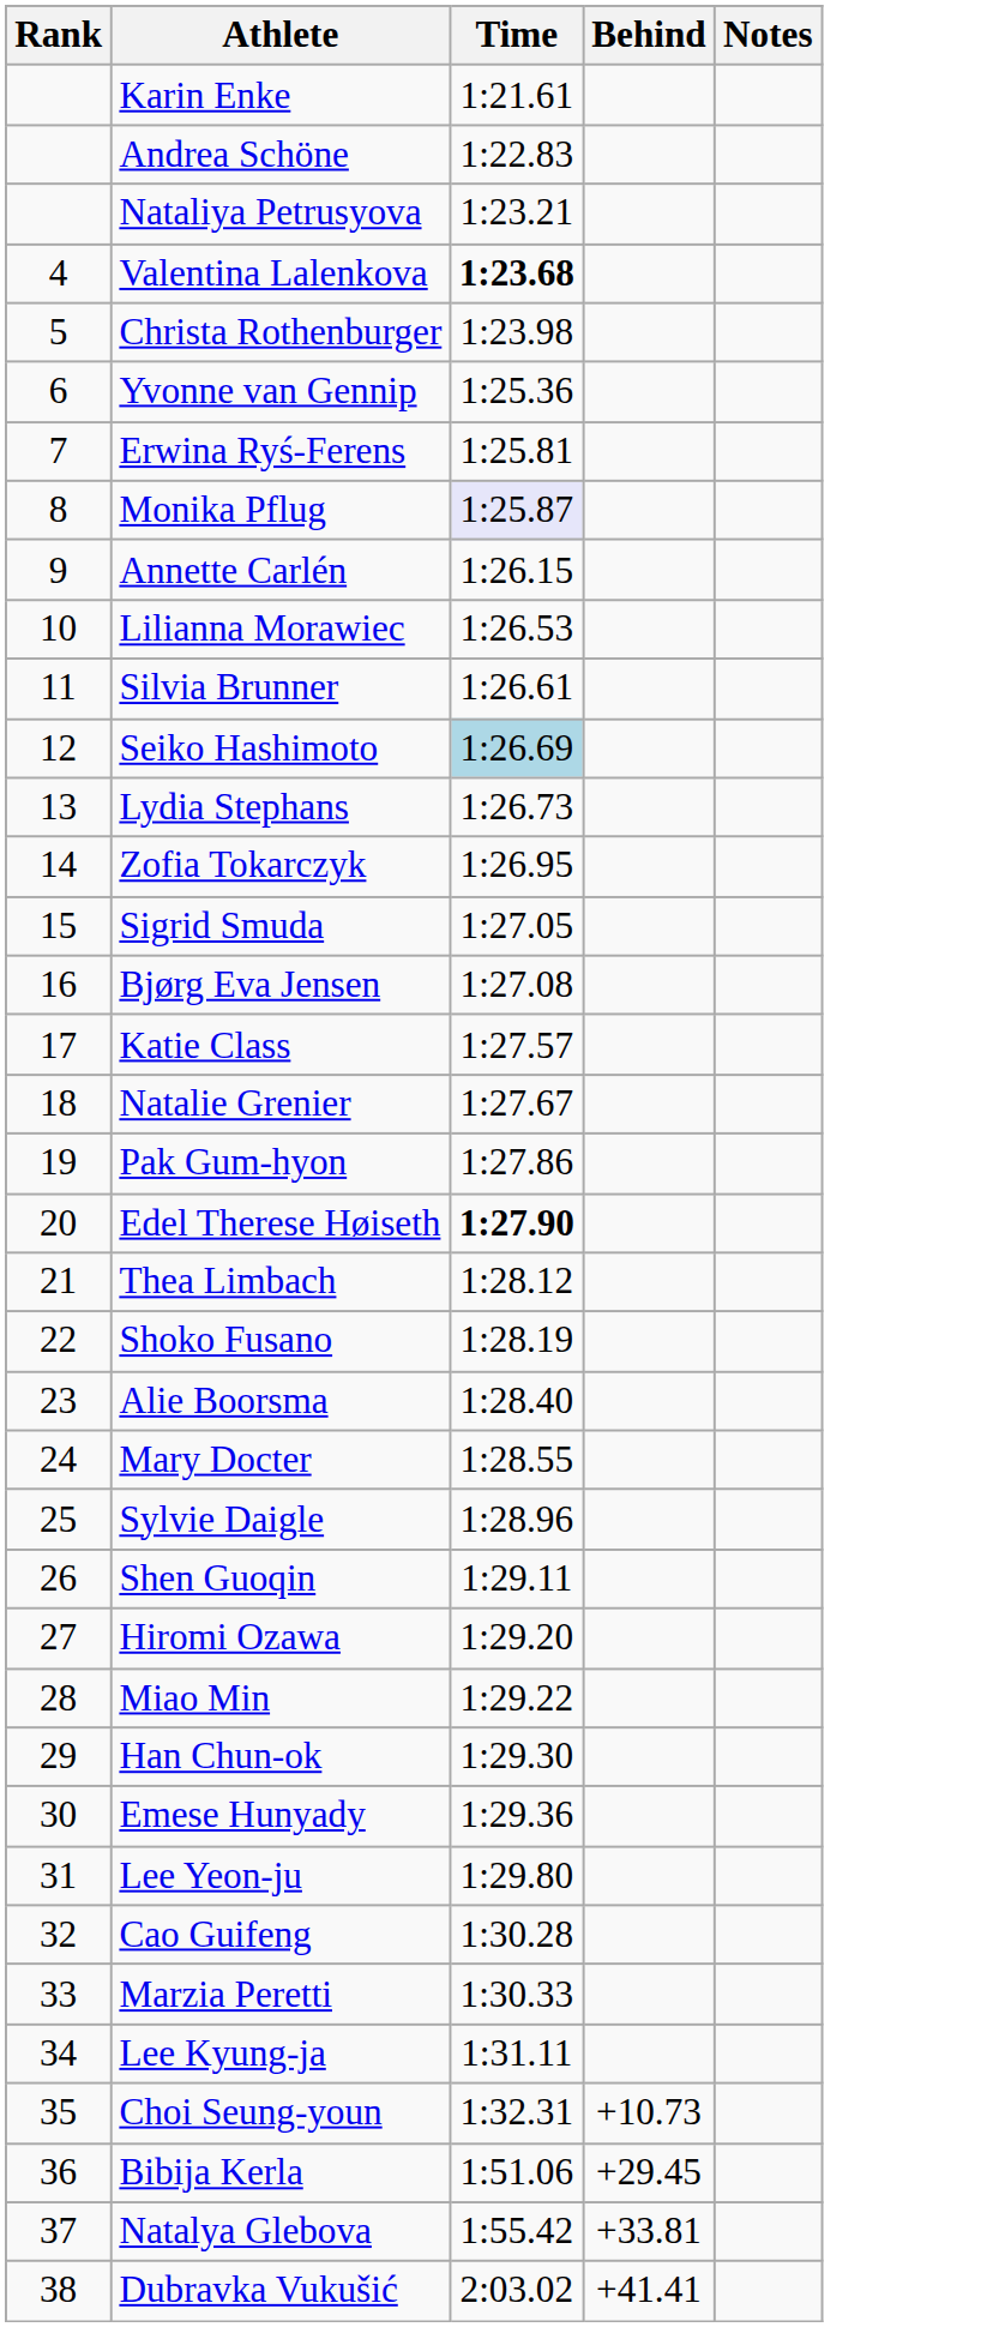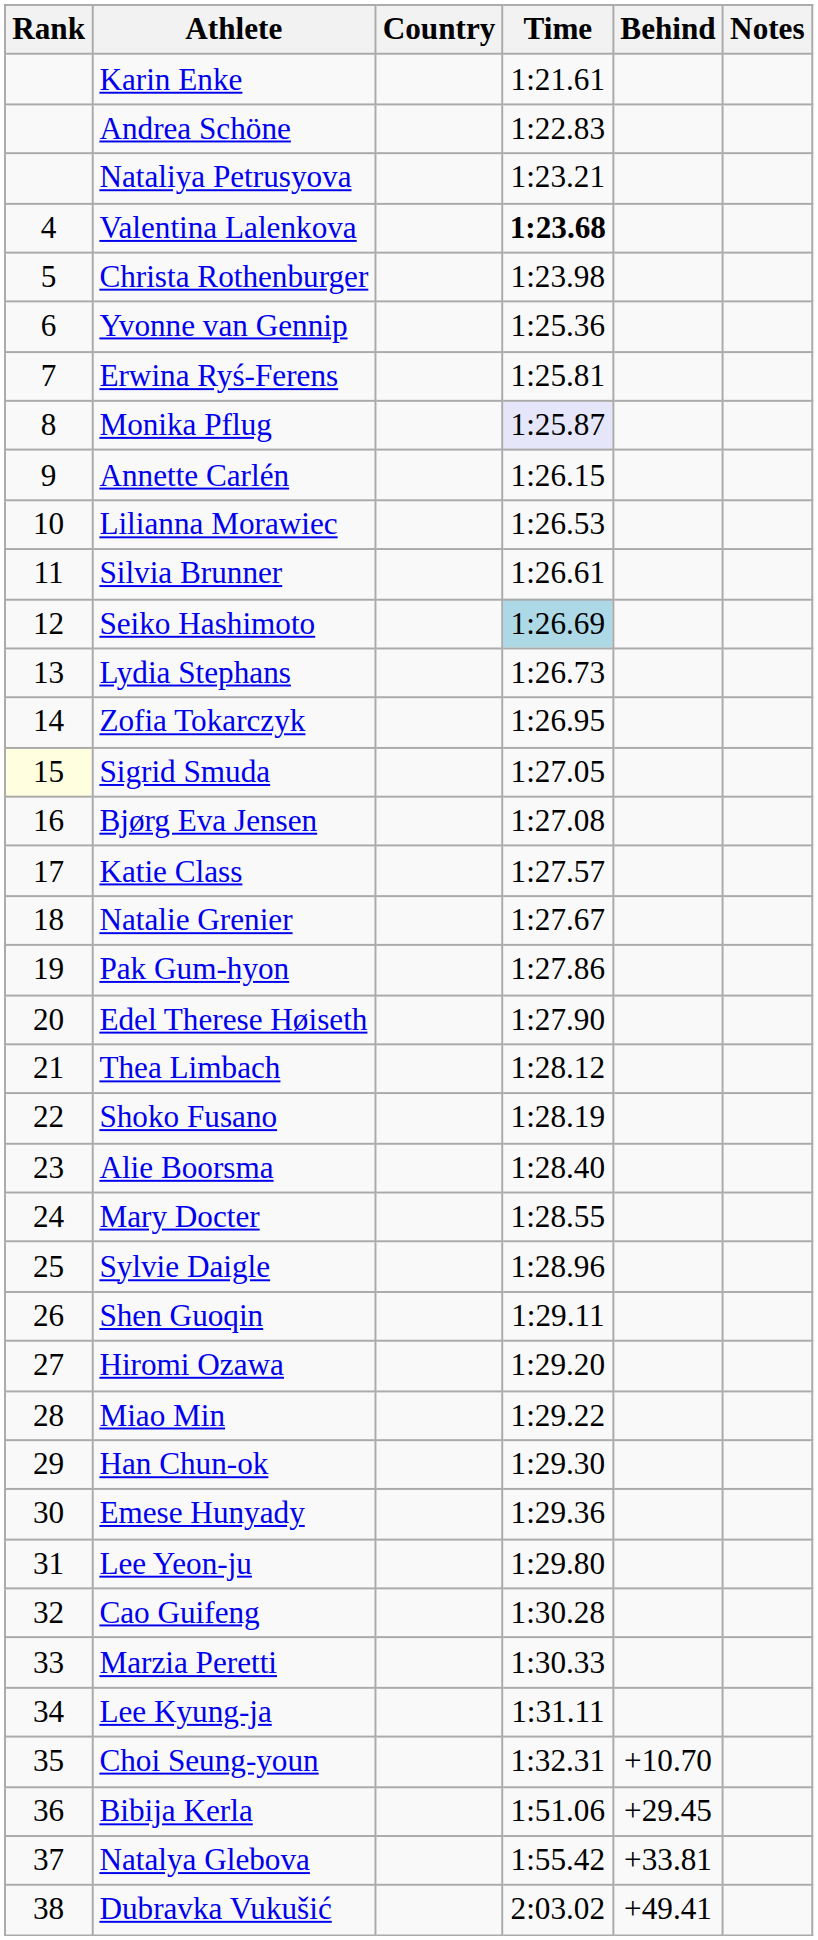+ column: Country
Sigrid Smuda | Rank: no background -> lightyellow background
Edel Therese Høiseth | Time: bold -> normal
Choi Seung-youn | Behind: +10.73 -> +10.70
Dubravka Vukušić | Behind: +41.41 -> +49.41
